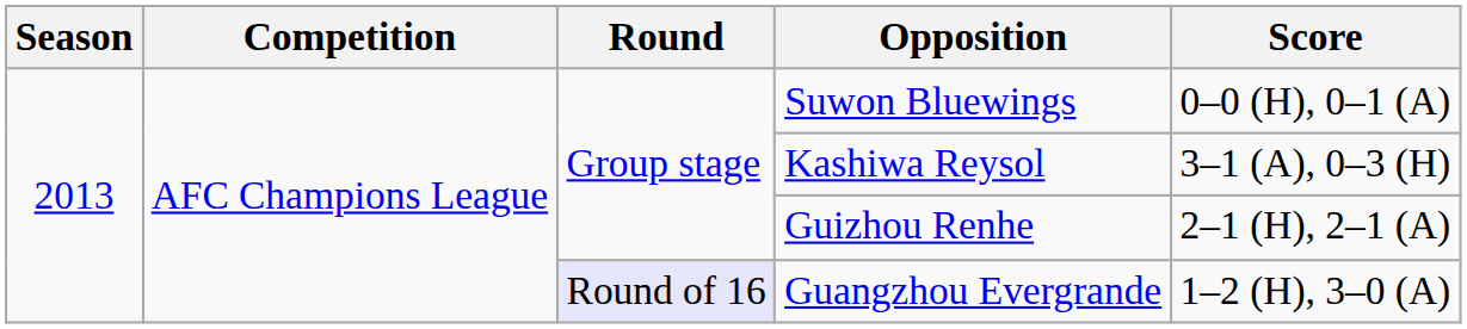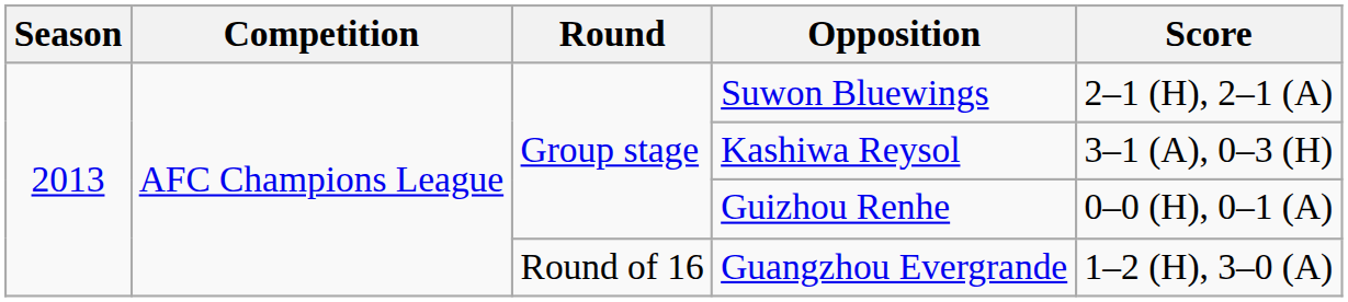Suwon Bluewings | Score: 0–0 (H), 0–1 (A) -> 2–1 (H), 2–1 (A)
Guizhou Renhe | Score: 2–1 (H), 2–1 (A) -> 0–0 (H), 0–1 (A)
Guangzhou Evergrande | Round: lavender background -> no background
